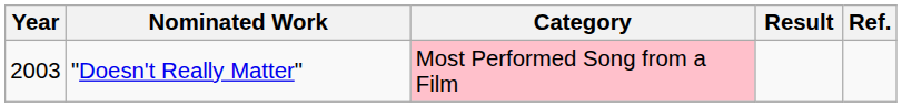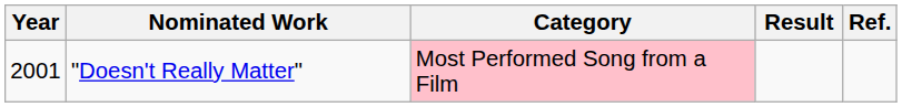"Doesn't Really Matter" | Year: 2003 -> 2001
